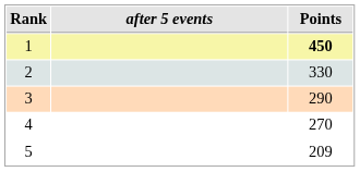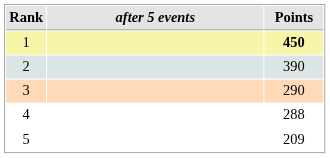2 | Points: 330 -> 390
4 | Points: 270 -> 288
